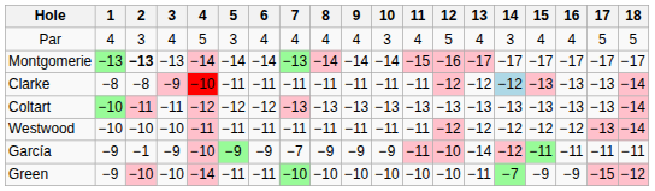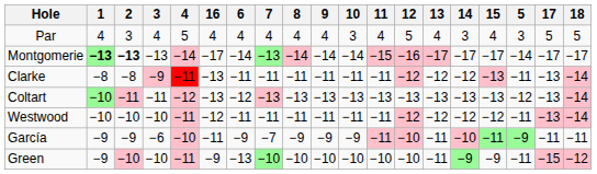columns swapped: 5 <-> 16
Montgomerie | 1: normal -> bold
Clarke | 4: −10 -> −11
Clarke | 14: lightblue background -> no background
García | 2: −1 -> −9
García | 3: −9 -> −6
García | 13: −14 -> −11
García | 14: −12 -> −10
Green | 4: −14 -> −11
Green | 6: −11 -> −13
Green | 14: −7 -> −9
